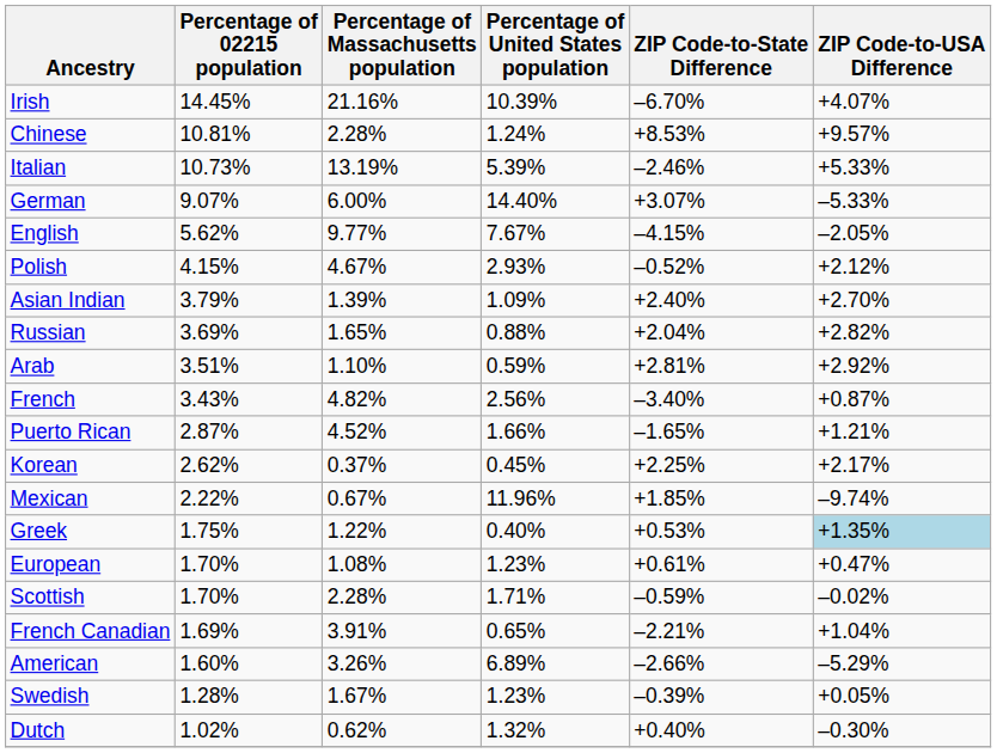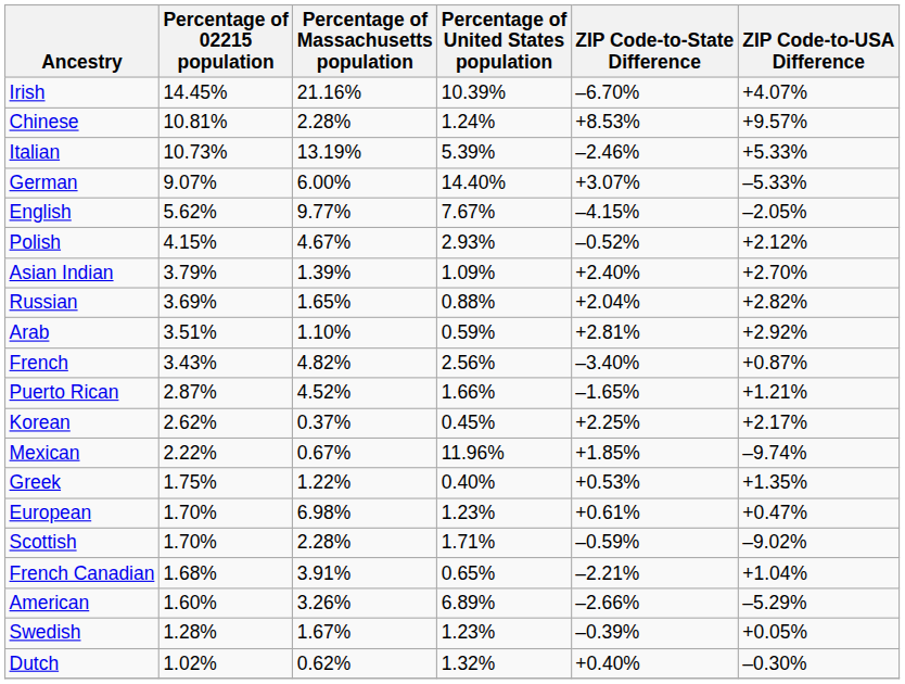Greek | ZIP Code-to-USA Difference: lightblue background -> no background
European | Percentage of Massachusetts population: 1.08% -> 6.98%
Scottish | ZIP Code-to-USA Difference: –0.02% -> –9.02%
French Canadian | Percentage of 02215 population: 1.69% -> 1.68%
